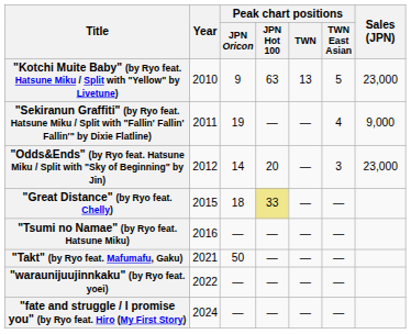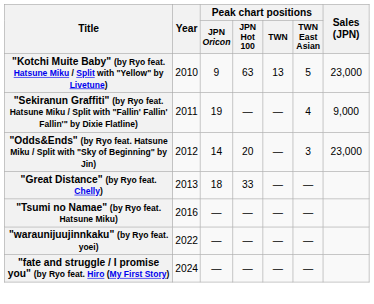"Great Distance" (by Ryo feat. Chelly) | Year: 2015 -> 2013
"Great Distance" (by Ryo feat. Chelly) | Peak chart positions / JPN Hot 100: khaki background -> no background
- row: "Takt" (by Ryo feat. Mafumafu, Gaku) | 2021 | 50 | — | — | —
